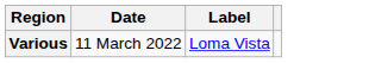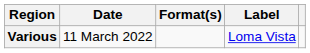+ column: Format(s)
